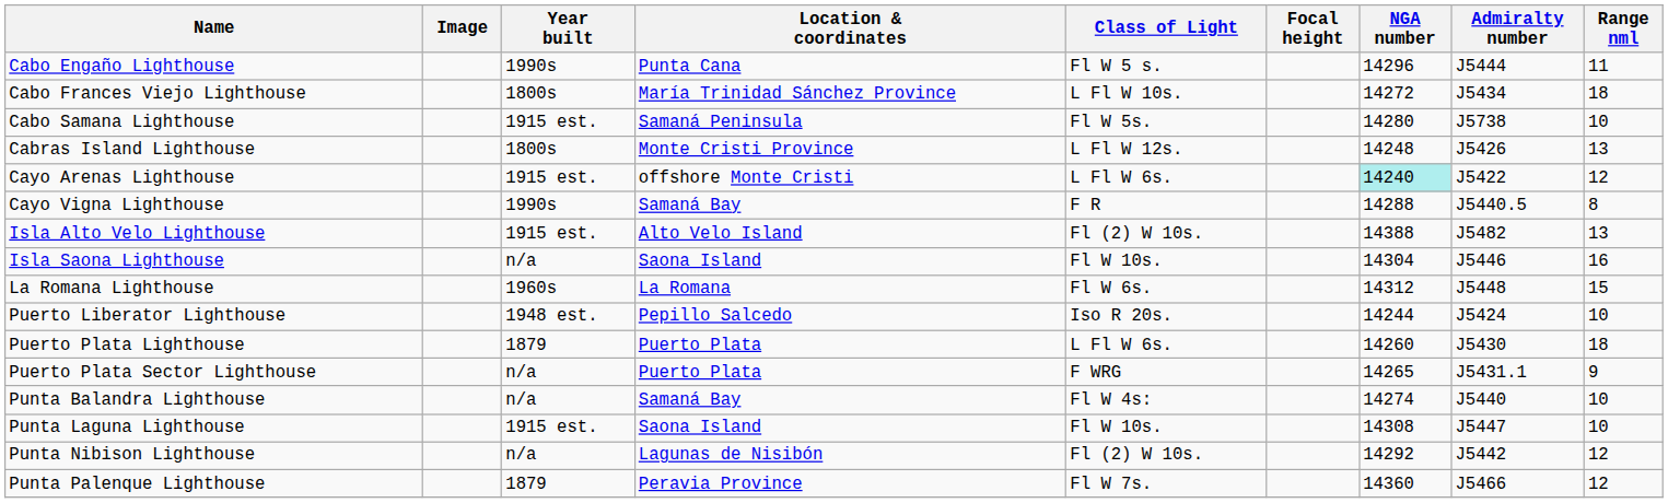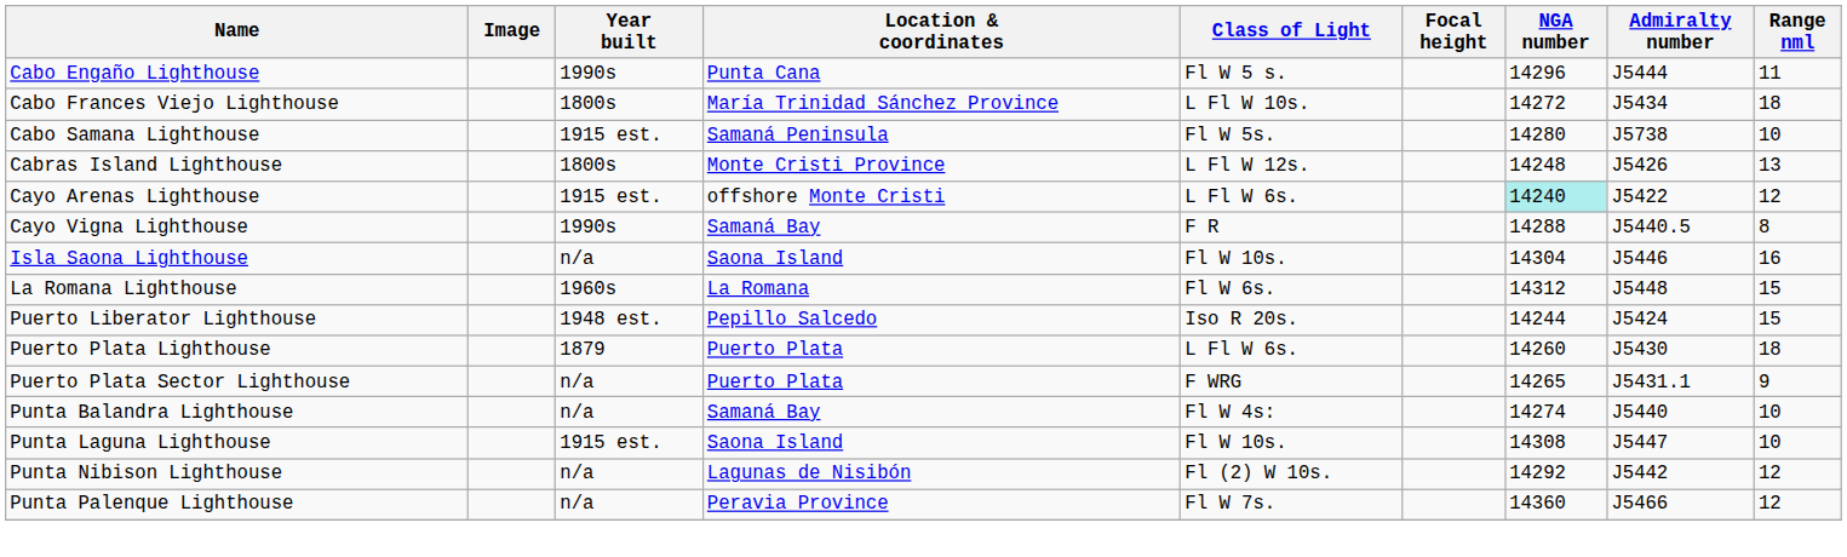- row: Isla Alto Velo Lighthouse | 1915 est. | Alto Velo Island | Fl (2) W 10s. | 14388 | J5482 | 13
Puerto Liberator Lighthouse | Range nml: 10 -> 15
Punta Palenque Lighthouse | Year built: 1879 -> n/a
